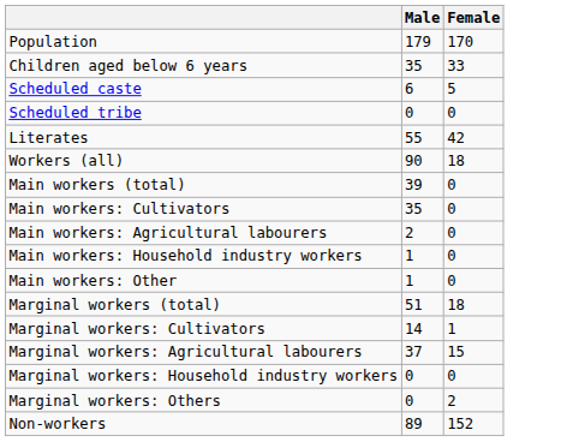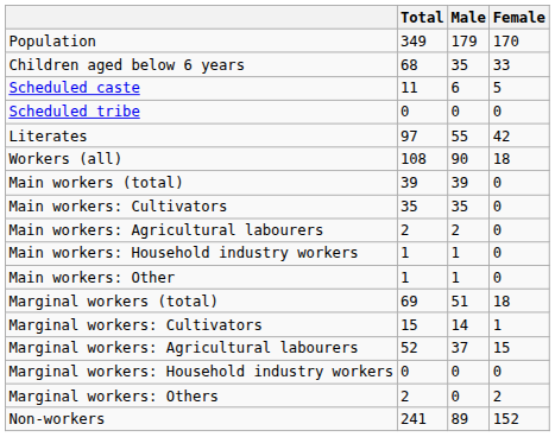+ column: Total | 349 | 68 | 11 | 0 | 97 | 108 | 39 | 35 | 2 | 1 | 1 | 69 | 15 | 52 | 0 | 2 | 241
